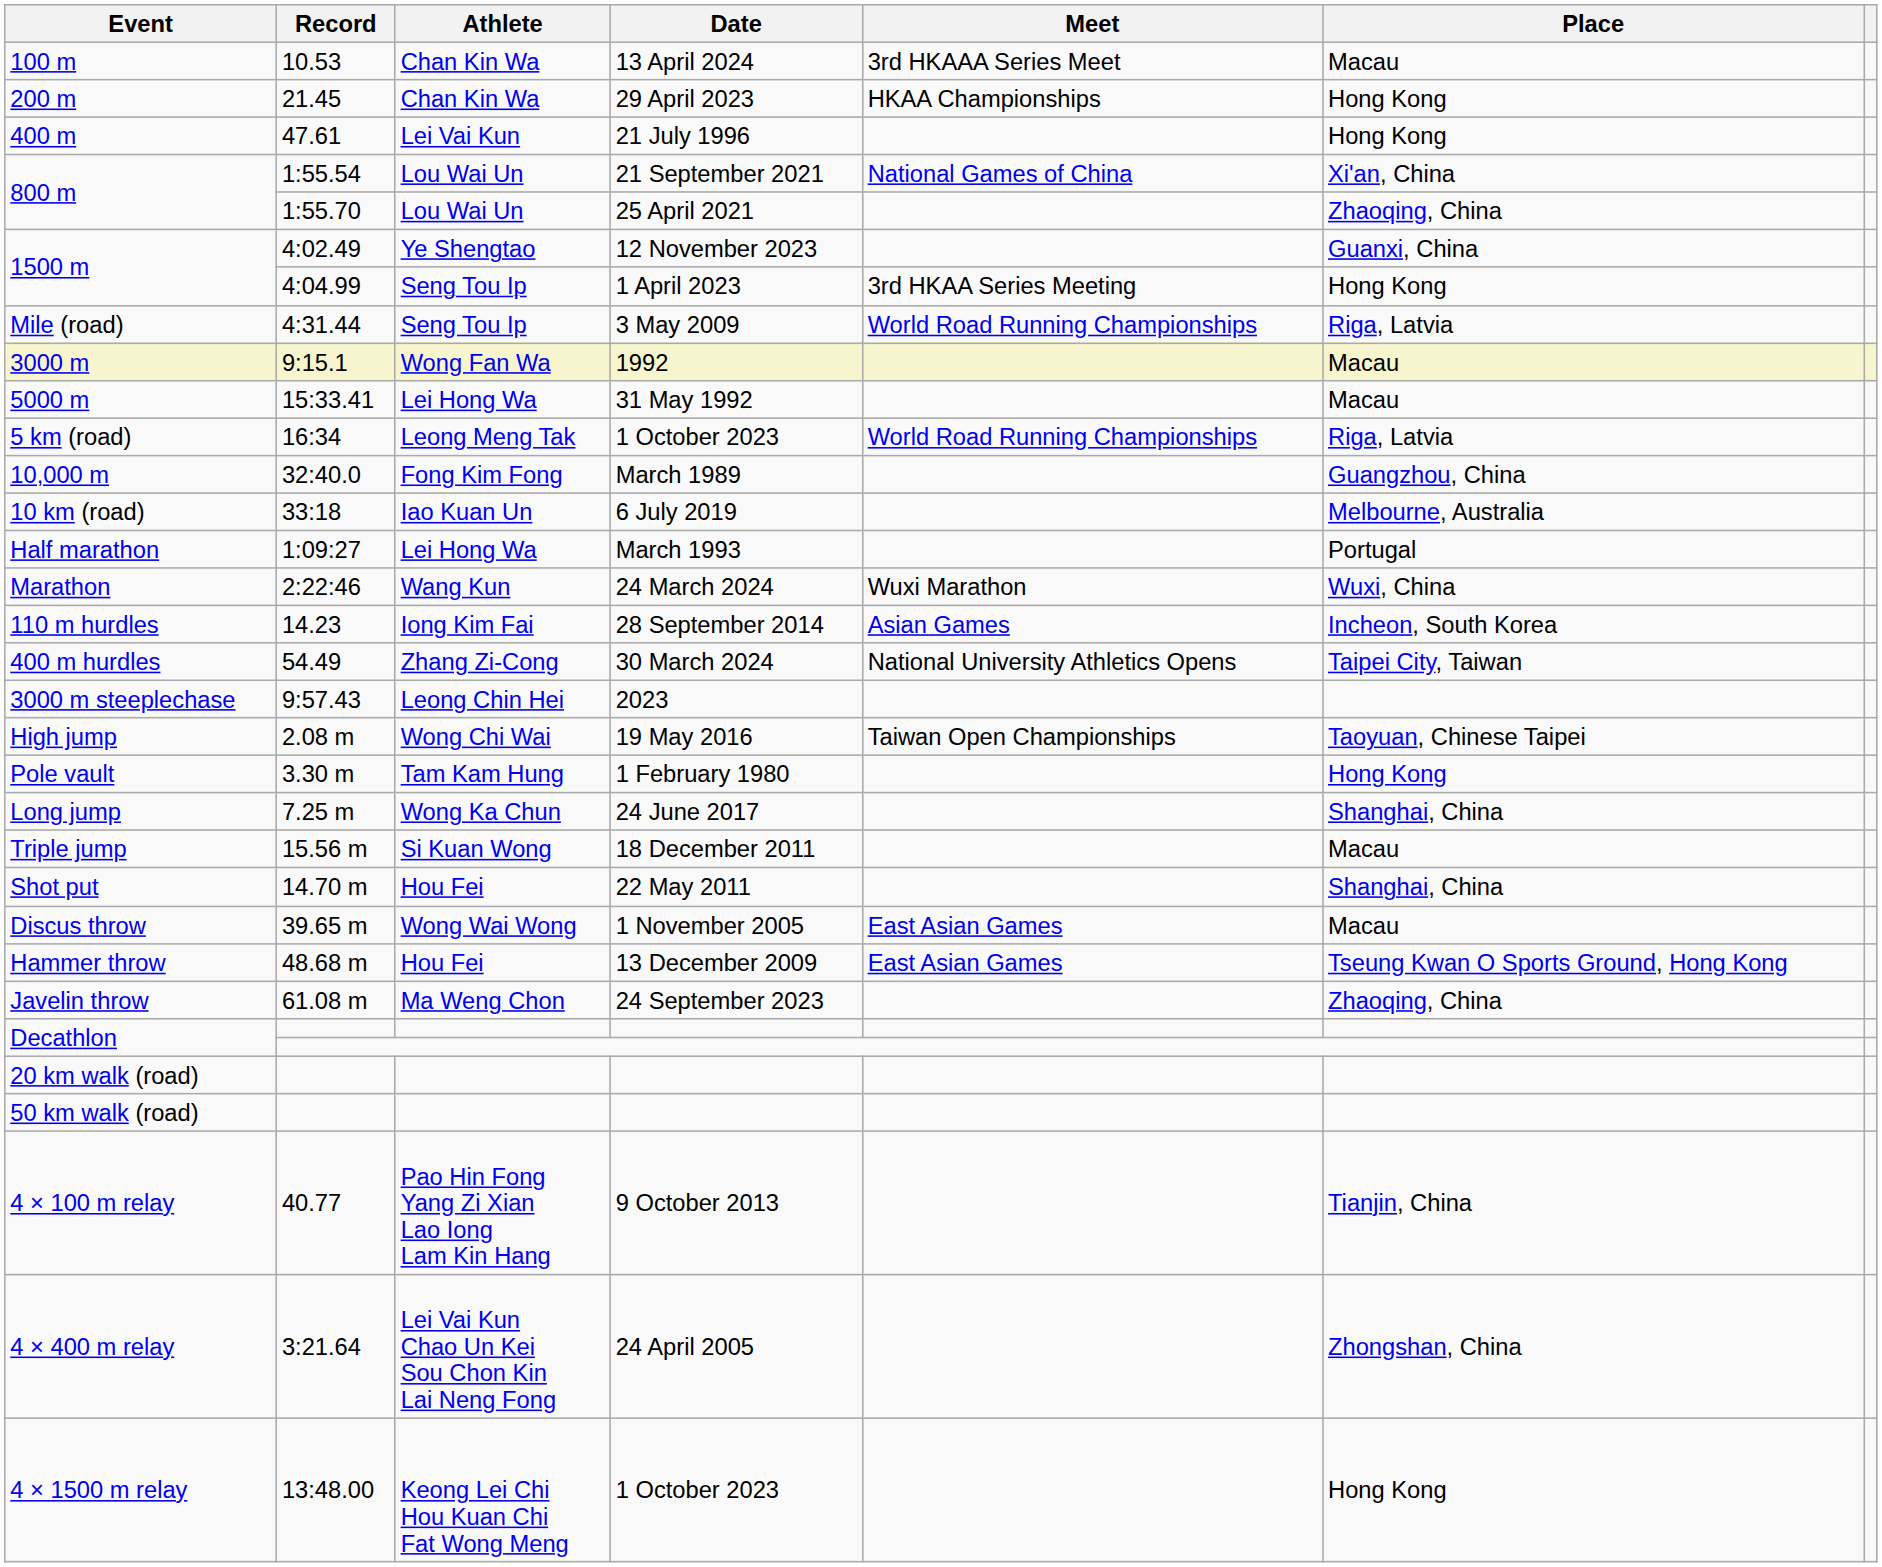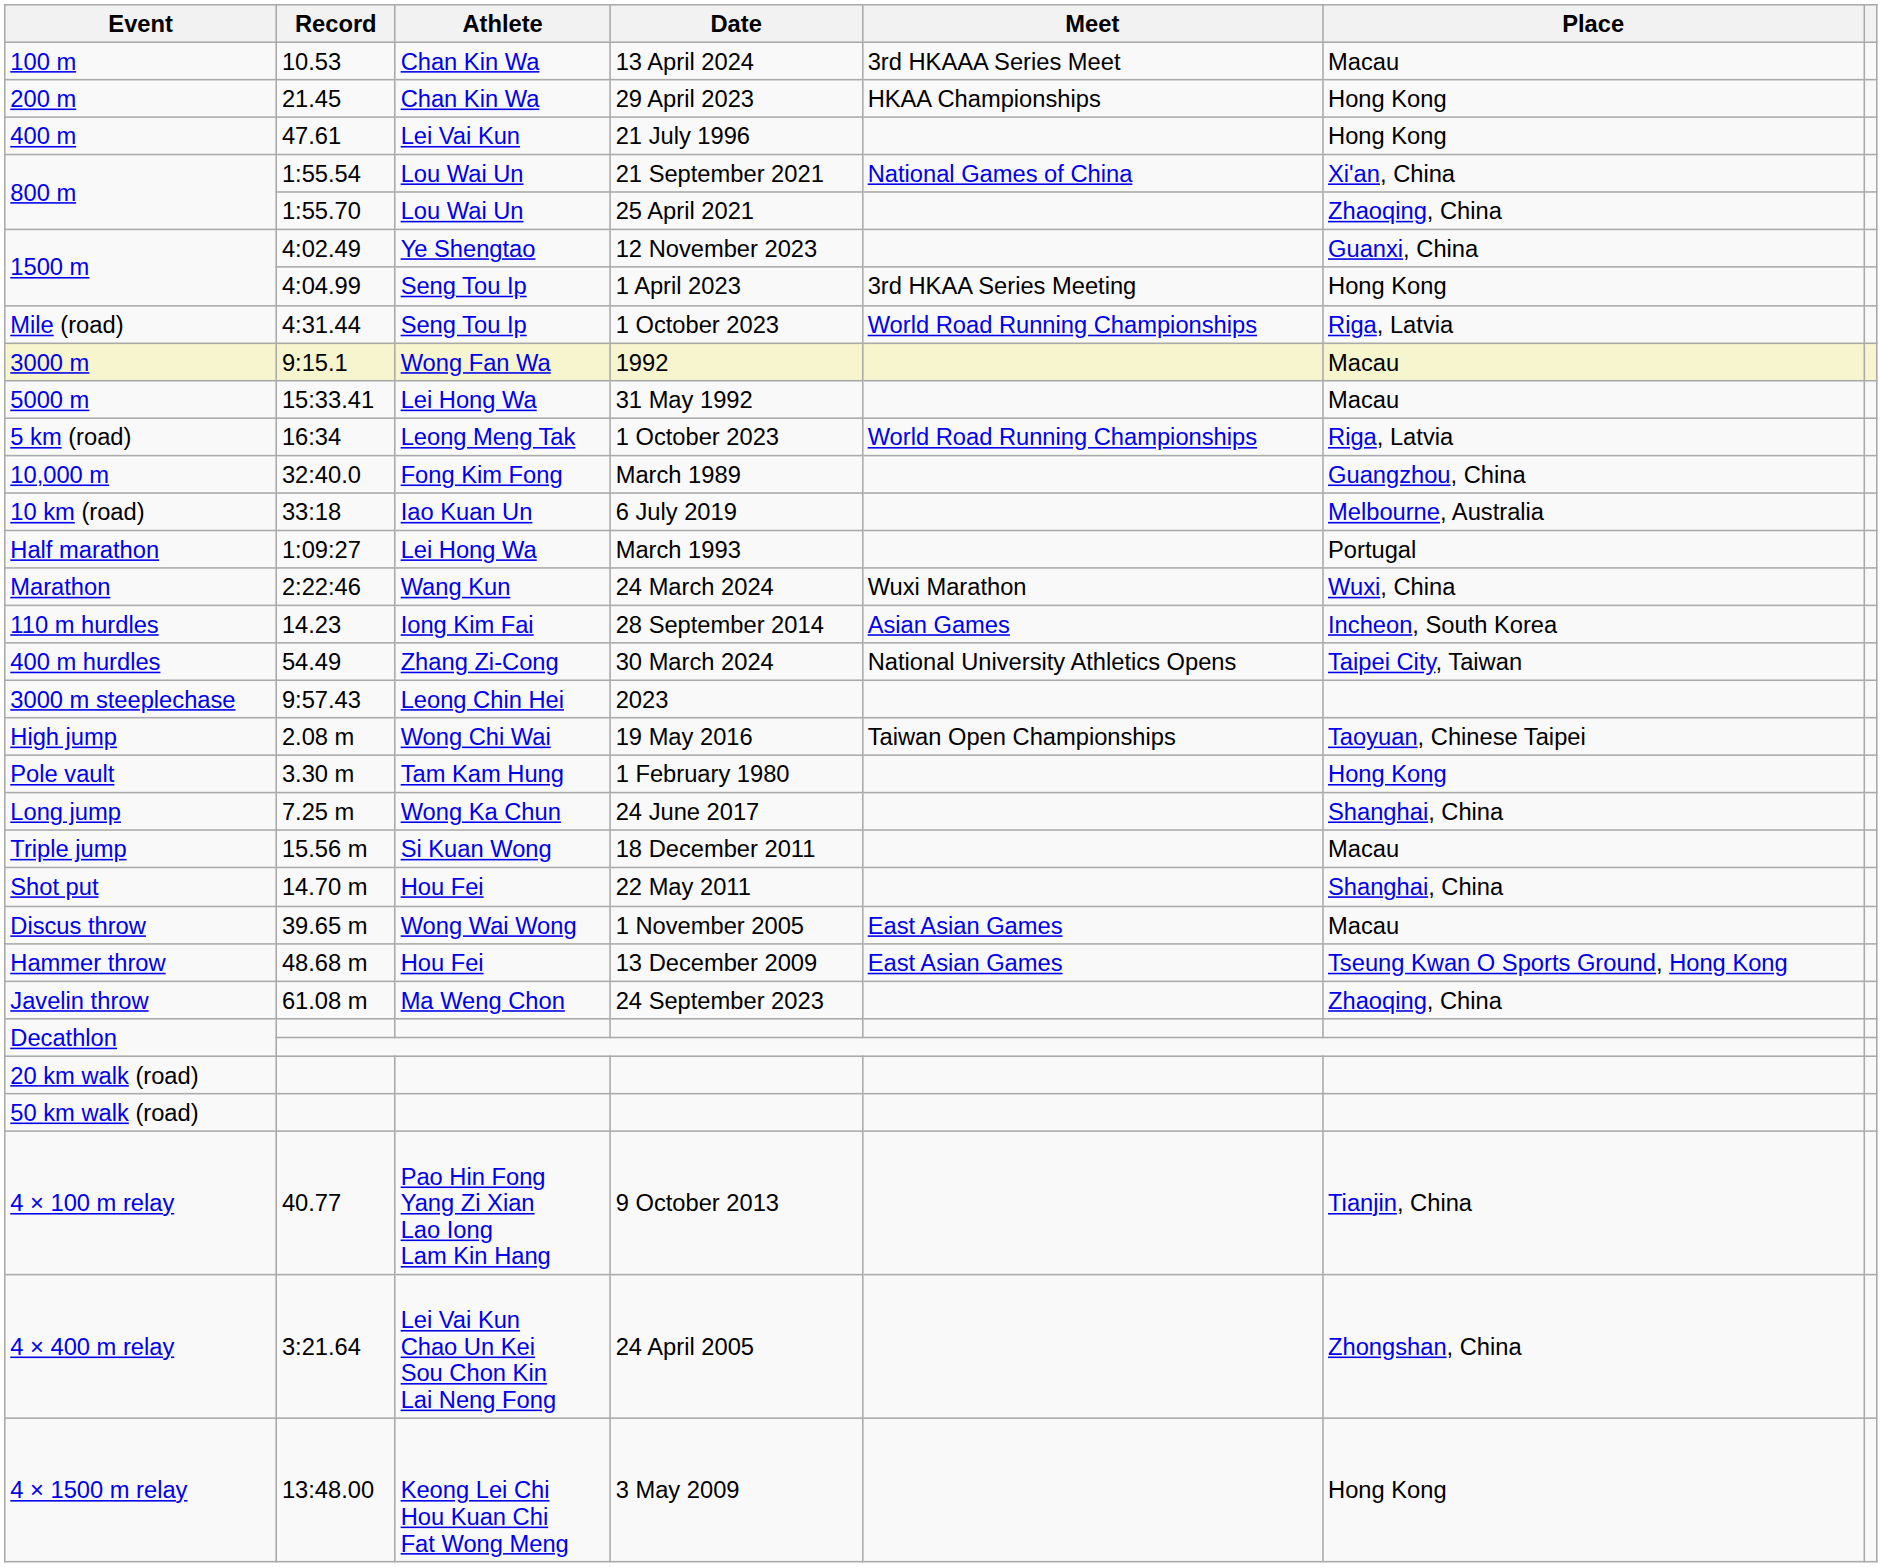Mile (road) | Date: 3 May 2009 -> 1 October 2023
4 × 1500 m relay | Date: 1 October 2023 -> 3 May 2009
